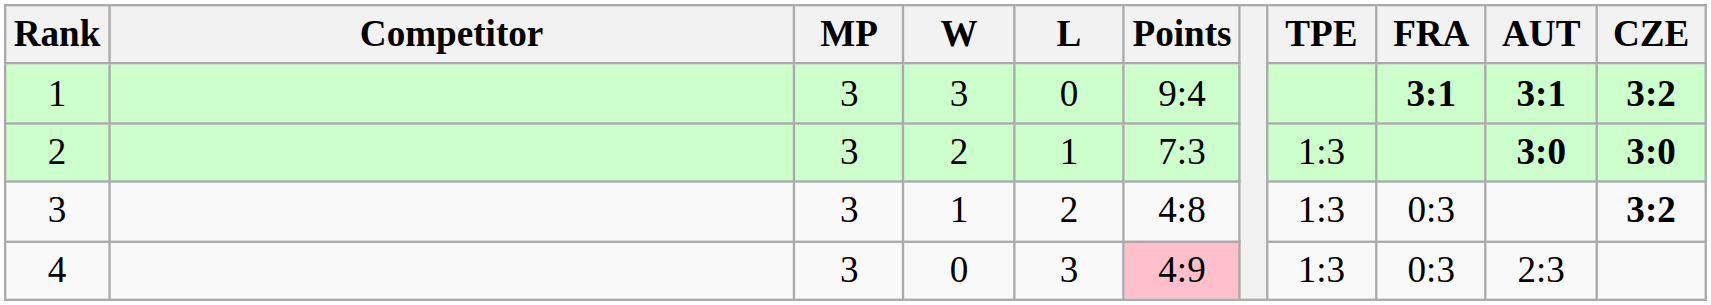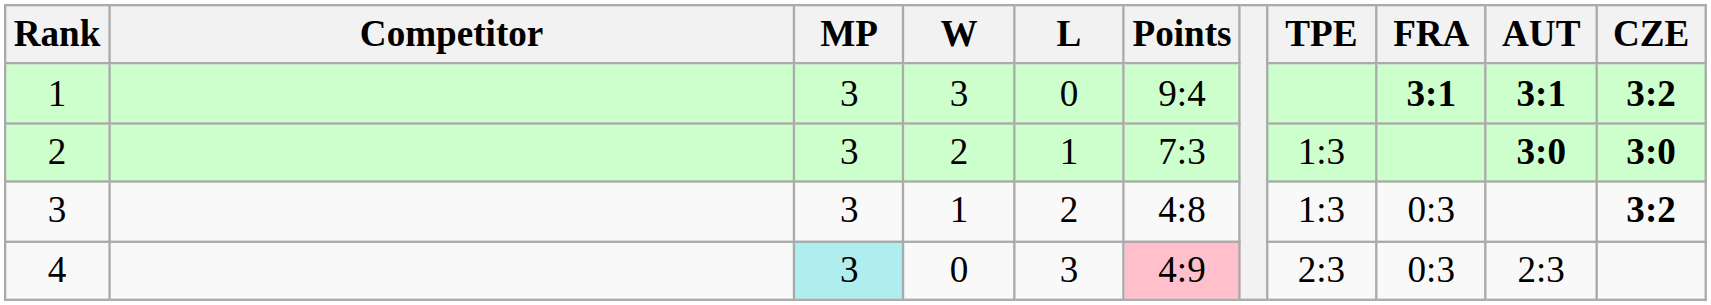4 | MP: no background -> paleturquoise background
4 | TPE: 1:3 -> 2:3
